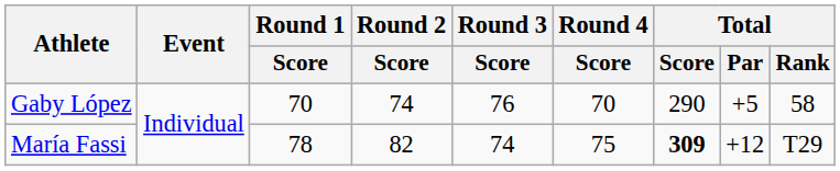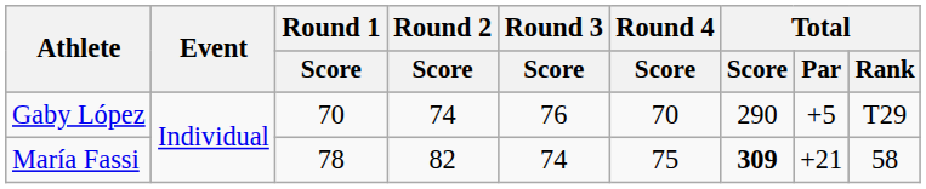Gaby López | Total / Rank: 58 -> T29
María Fassi | Total / Par: +12 -> +21
María Fassi | Total / Rank: T29 -> 58
